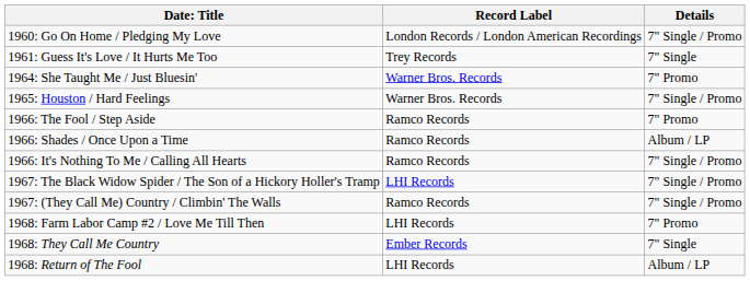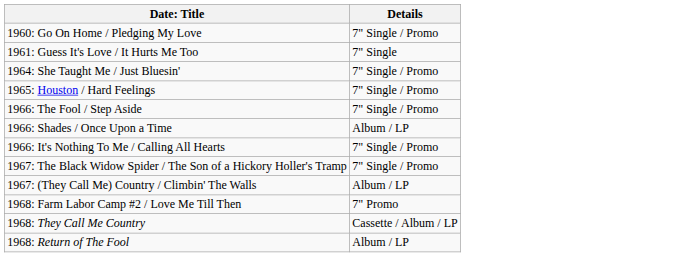- column: Record Label | London Records / London American Recordings | Trey Records | Warner Bros. Records | Warner Bros. Records | Ramco Records | Ramco Records | Ramco Records | LHI Records | Ramco Records | LHI Records | Ember Records | LHI Records
1964: She Taught Me / Just Bluesin' | Details: 7" Promo -> 7" Single / Promo
1966: The Fool / Step Aside | Details: 7" Promo -> 7" Single / Promo
1967: (They Call Me) Country / Climbin' The Walls | Details: 7" Single / Promo -> Album / LP
1968: They Call Me Country | Details: 7" Single -> Cassette / Album / LP
